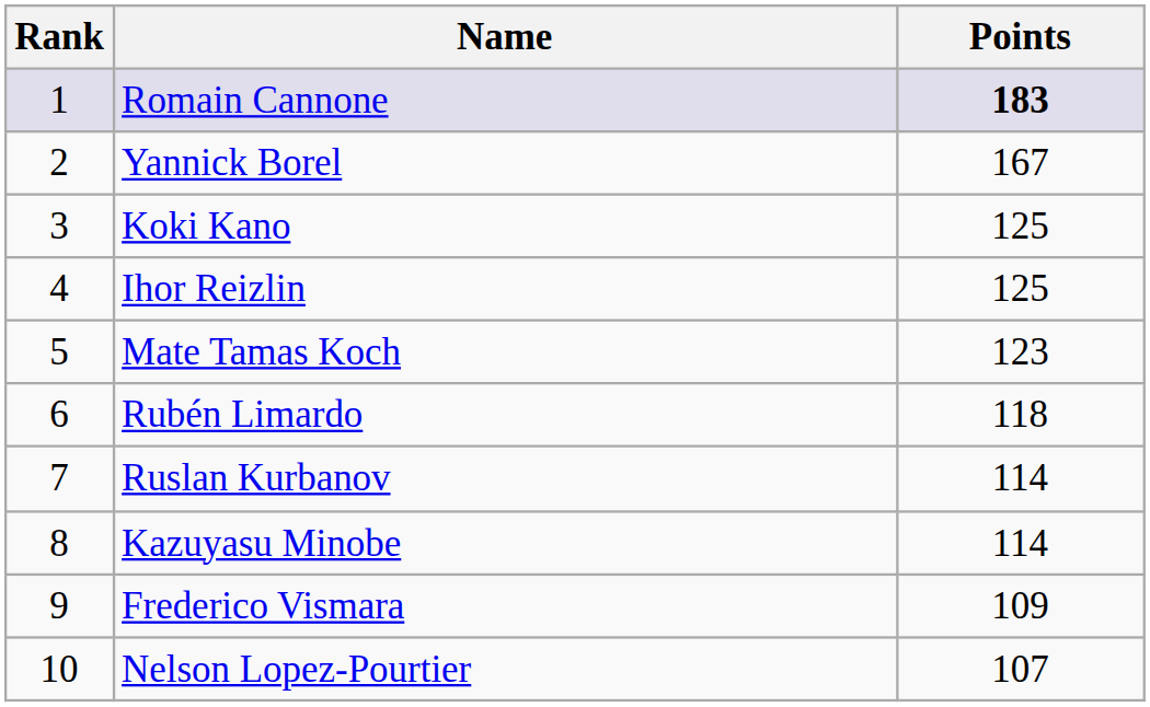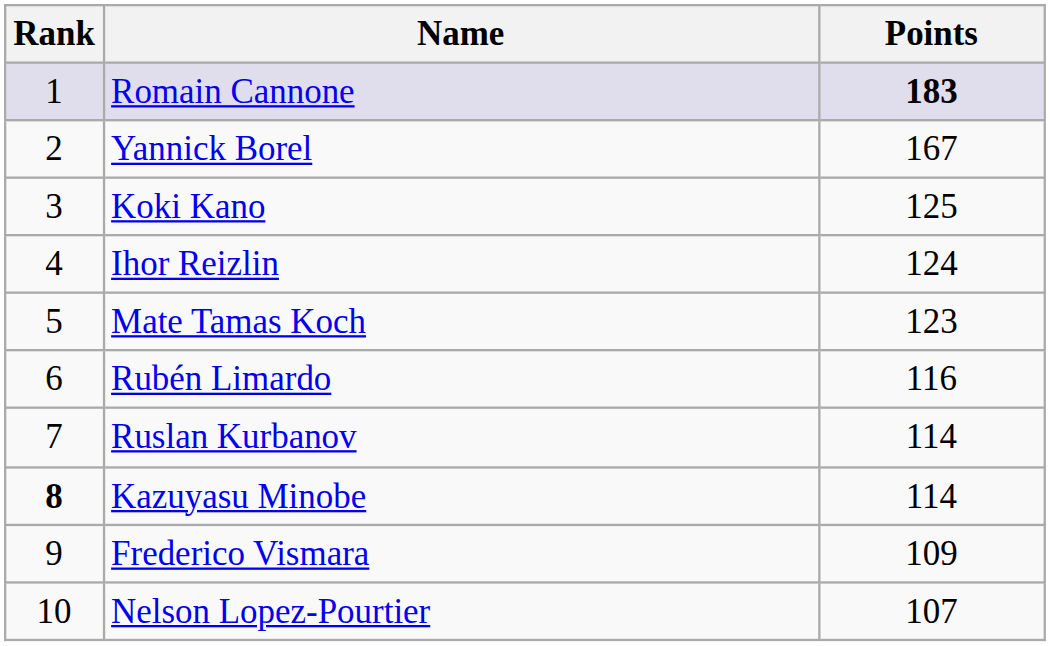Ihor Reizlin | Points: 125 -> 124
Rubén Limardo | Points: 118 -> 116
Kazuyasu Minobe | Rank: normal -> bold
